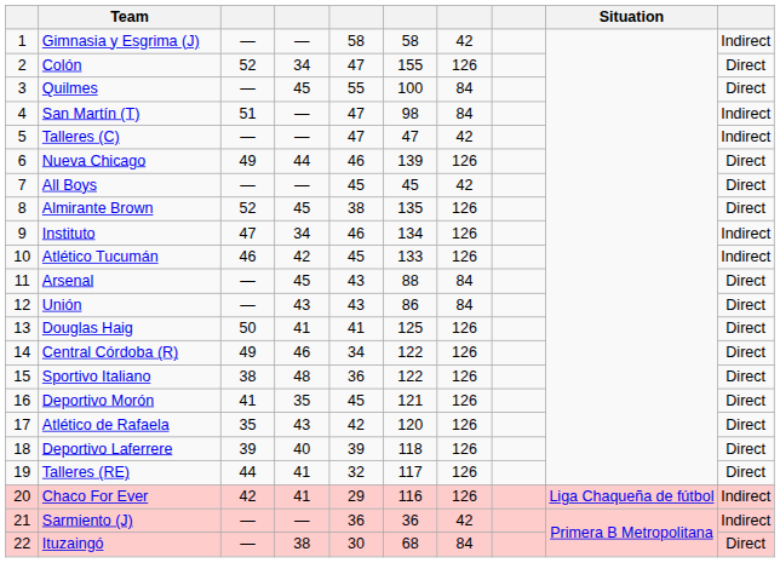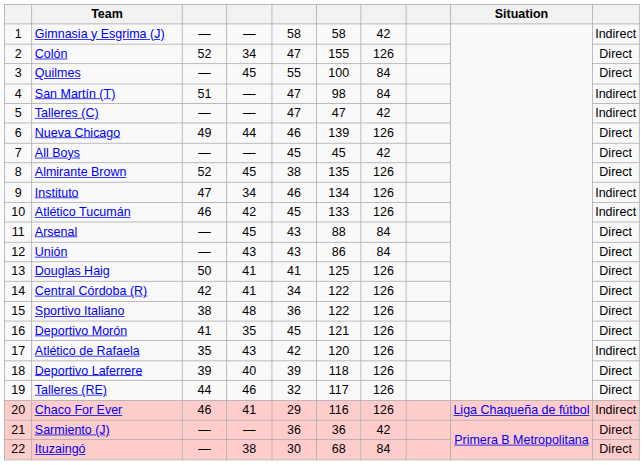Central Córdoba (R) | column 3: 49 -> 42
Central Córdoba (R) | column 4: 46 -> 41
Atlético de Rafaela | column 10: Direct -> Indirect
Talleres (RE) | column 4: 41 -> 46
Chaco For Ever | column 3: 42 -> 46
Sarmiento (J) | column 10: Indirect -> Direct
